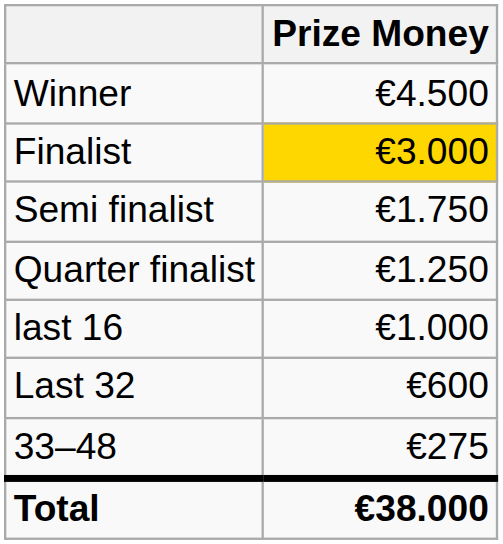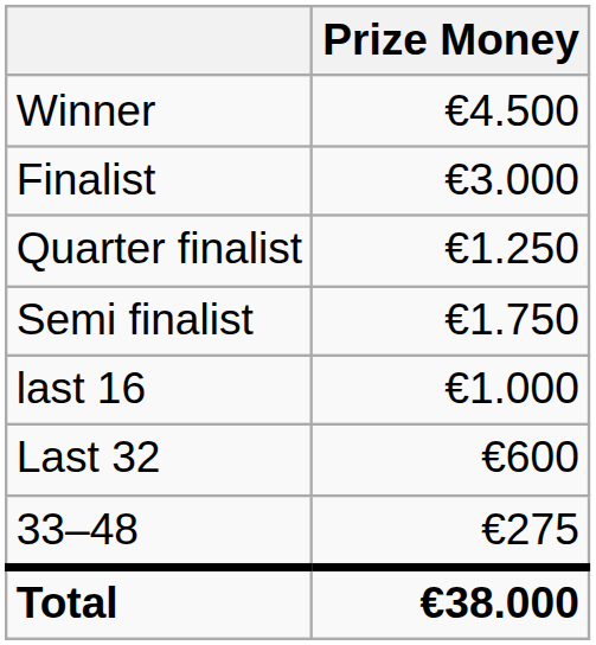Finalist | Prize Money: gold background -> no background
rows swapped: Semi finalist <-> Quarter finalist
